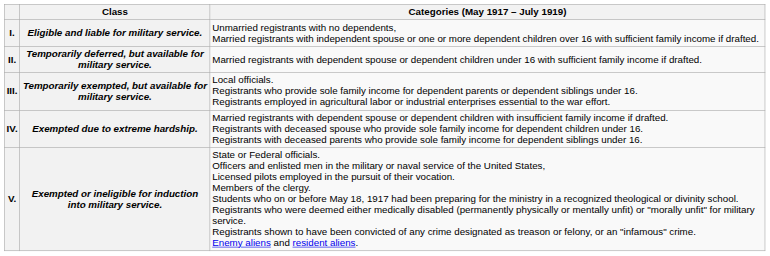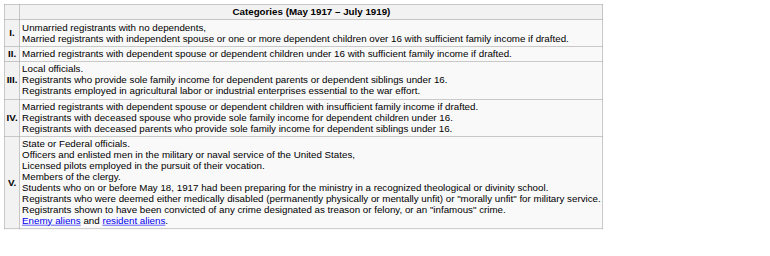- column: Class | Eligible and liable for military service. | Temporarily deferred, but available for military service. | Temporarily exempted, but available for military service. | Exempted due to extreme hardship. | Exempted or ineligible for induction into military service.
